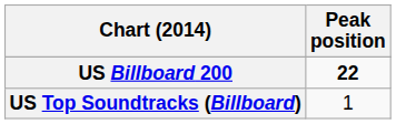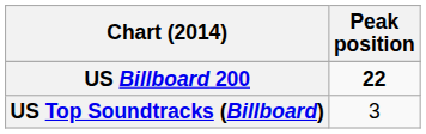US Top Soundtracks (Billboard) | Peak position: 1 -> 3
